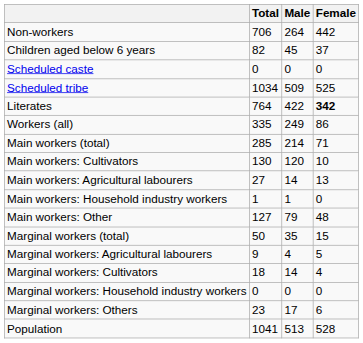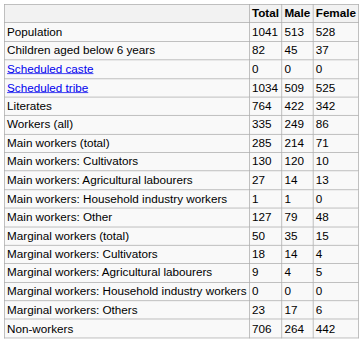rows swapped: Population <-> Non-workers
Literates | Female: bold -> normal
rows swapped: Marginal workers: Cultivators <-> Marginal workers: Agricultural labourers
